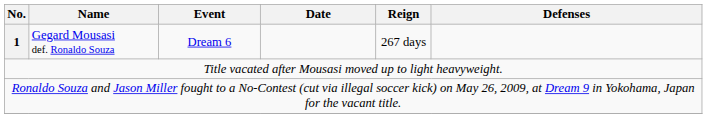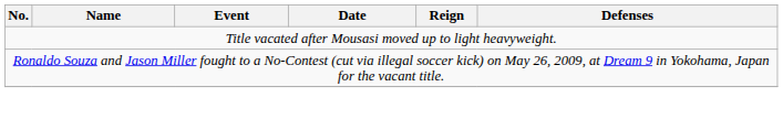- row: 1 | Gegard Mousasi def. Ronaldo Souza | Dream 6 | 267 days
